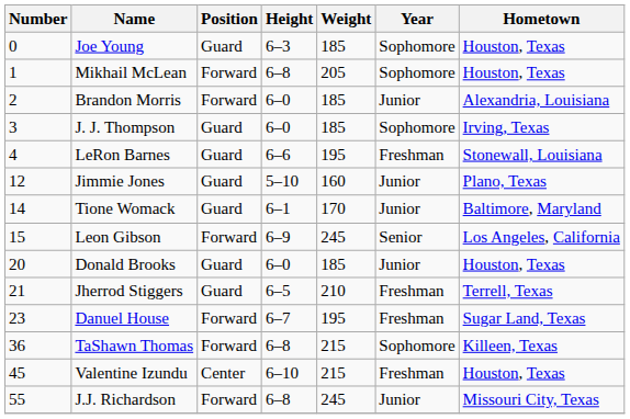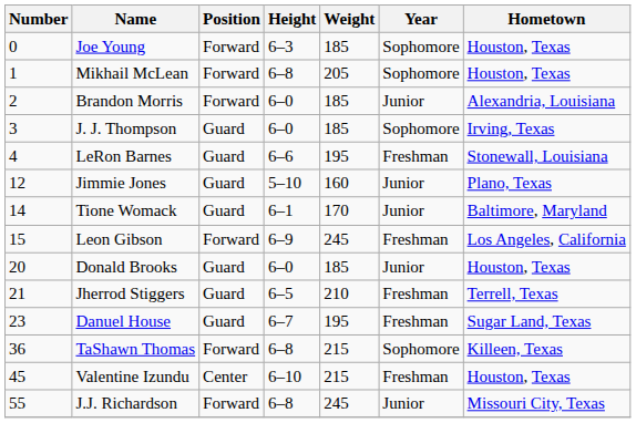Joe Young | Position: Guard -> Forward
Leon Gibson | Year: Senior -> Freshman
Danuel House | Position: Forward -> Guard
